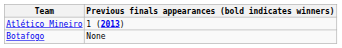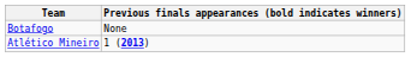rows swapped: Atlético Mineiro <-> Botafogo
